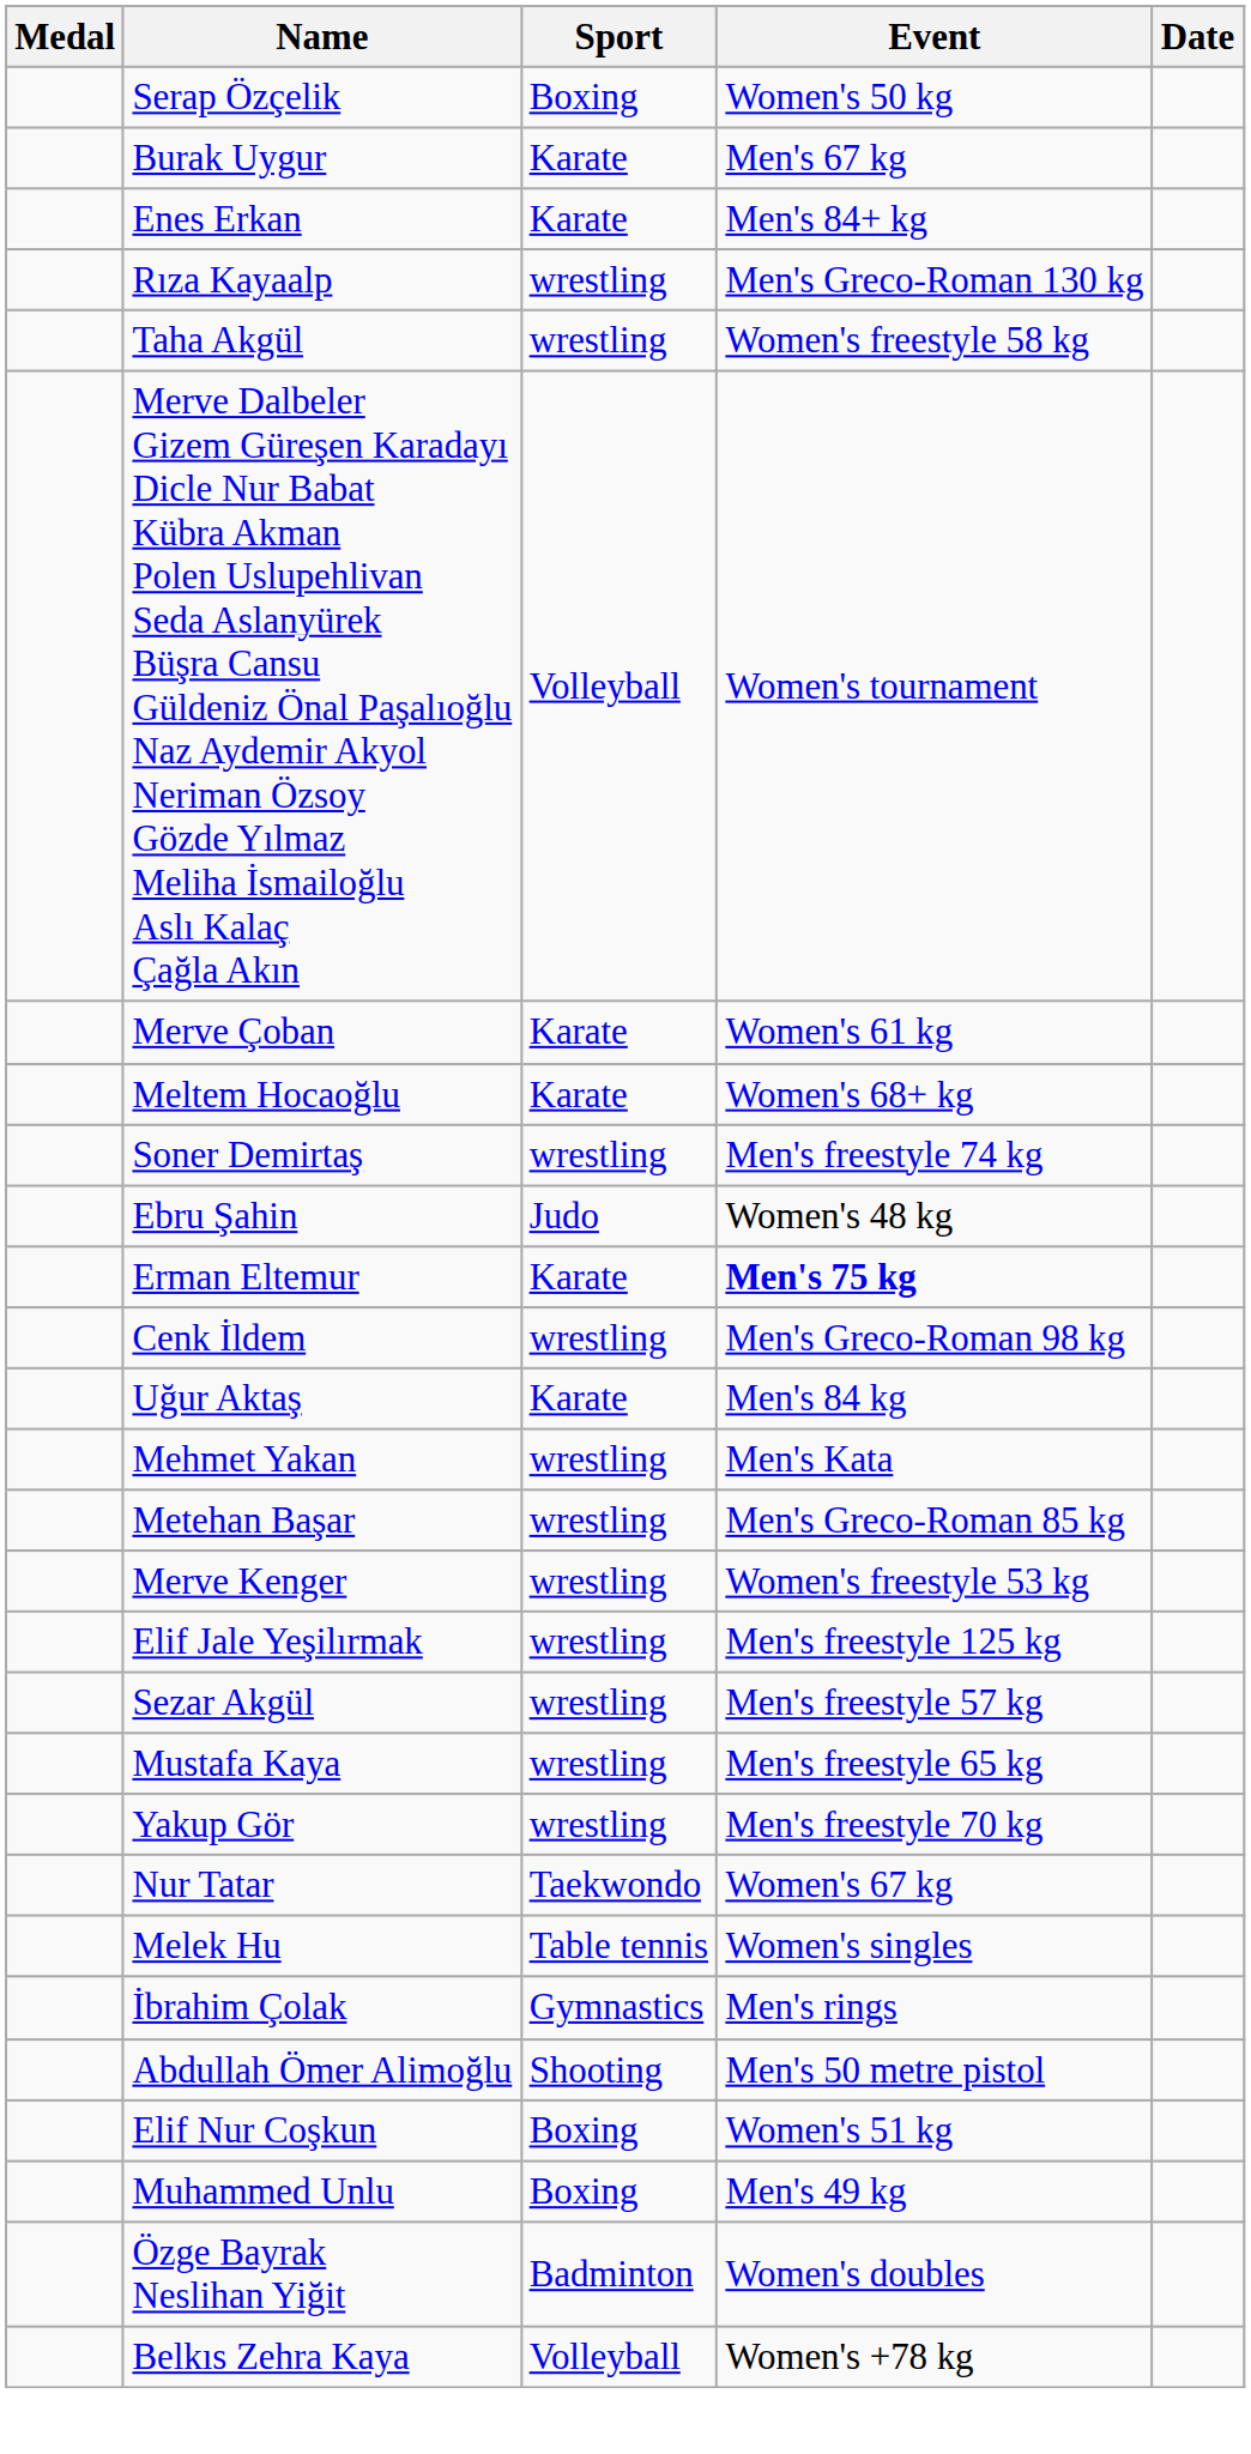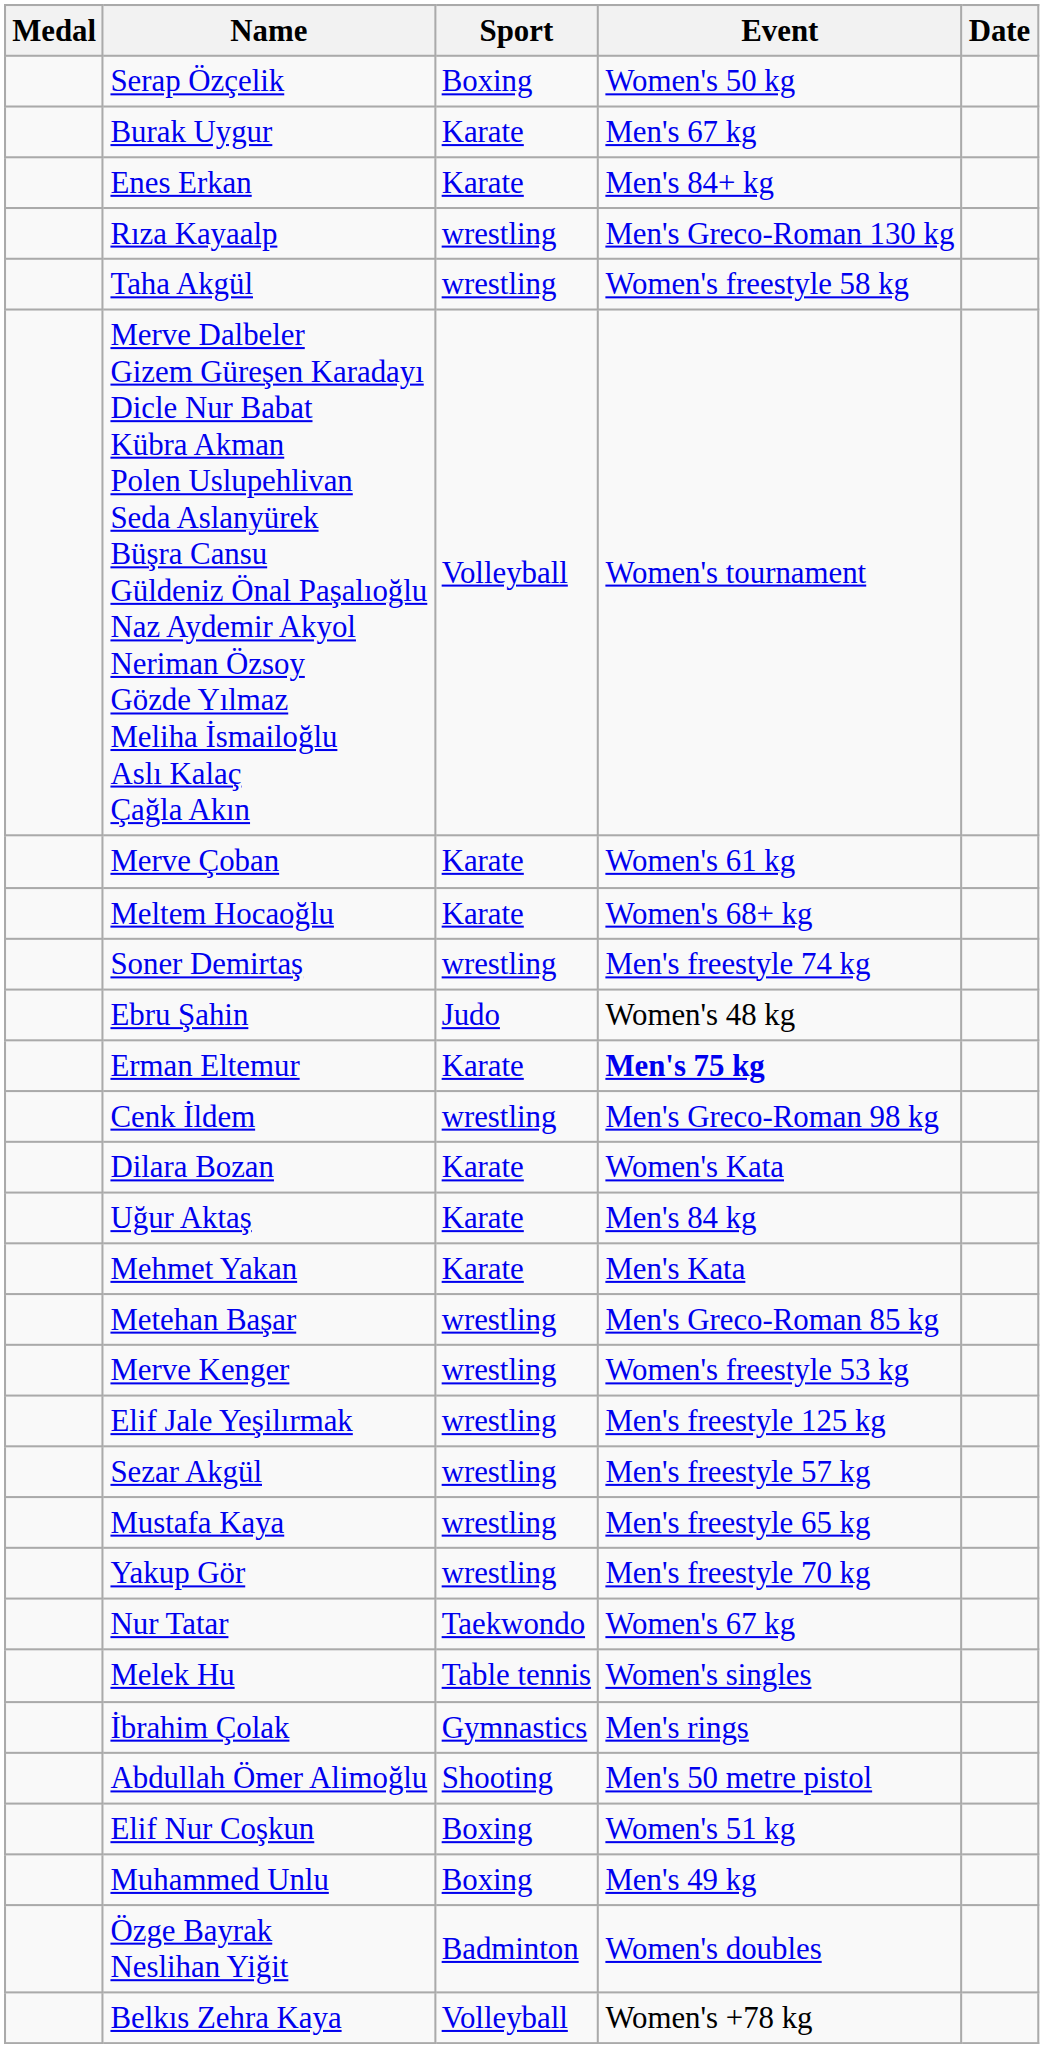+ row: Dilara Bozan | Karate | Women's Kata
Mehmet Yakan | Sport: wrestling -> Karate
